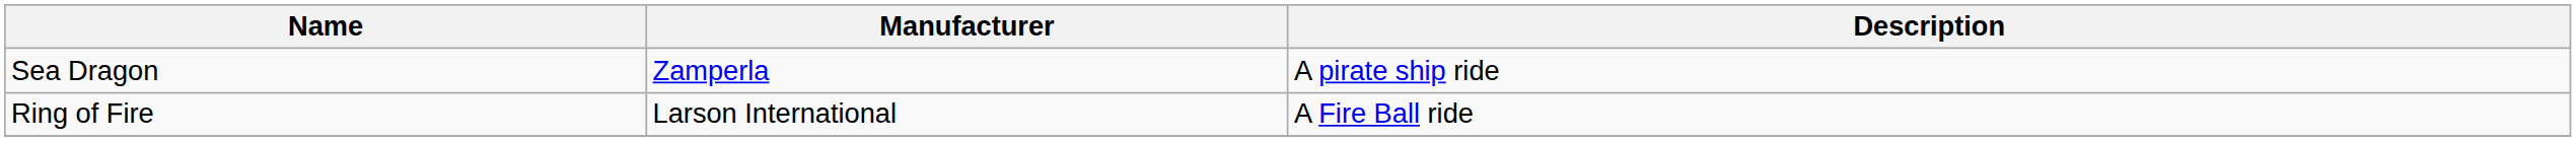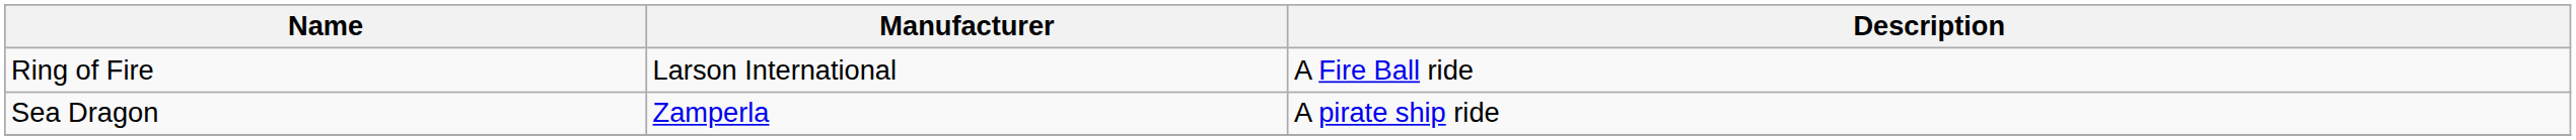rows swapped: Sea Dragon <-> Ring of Fire
